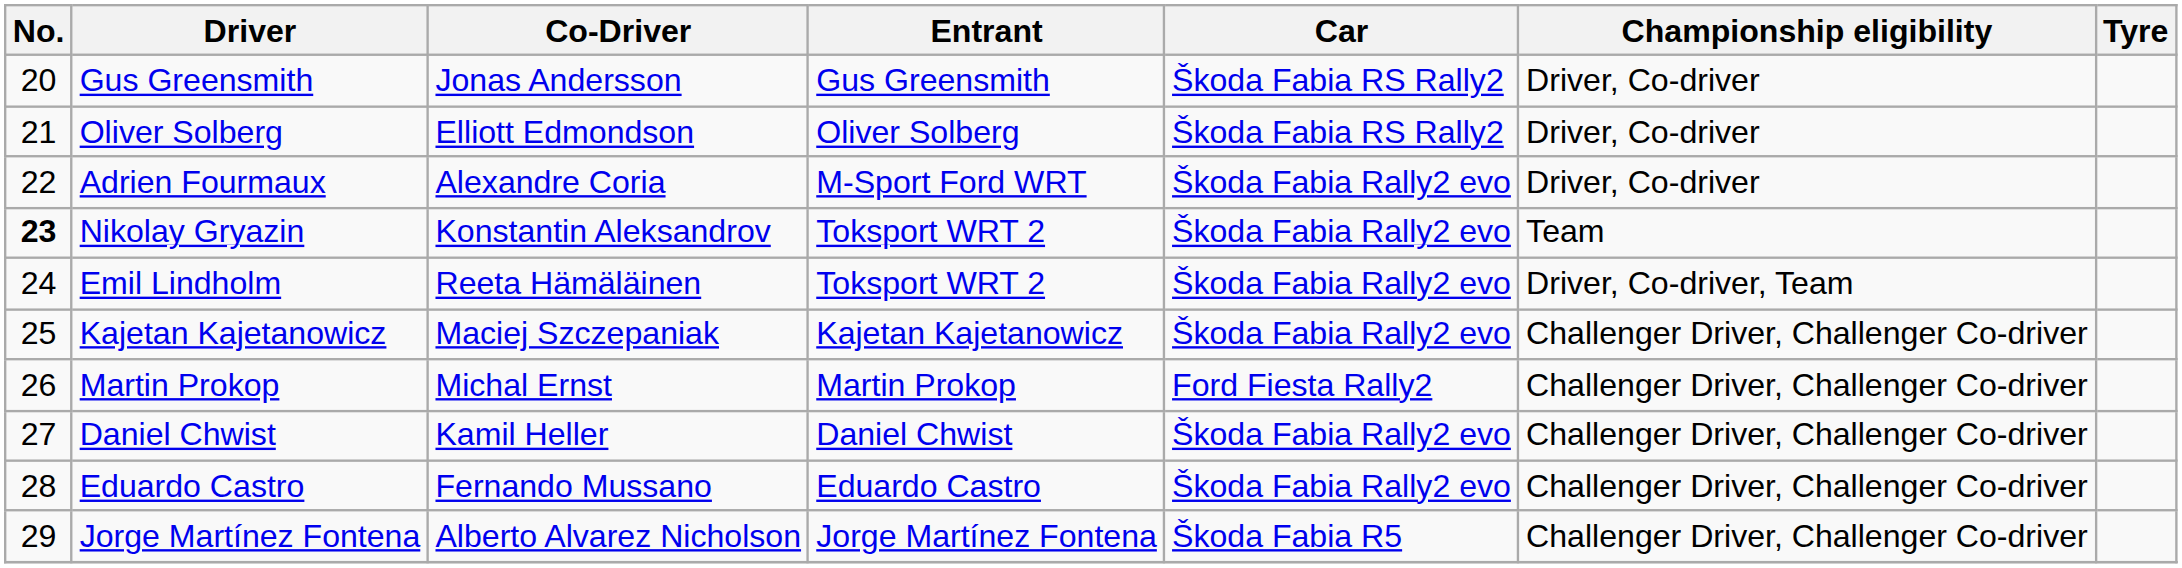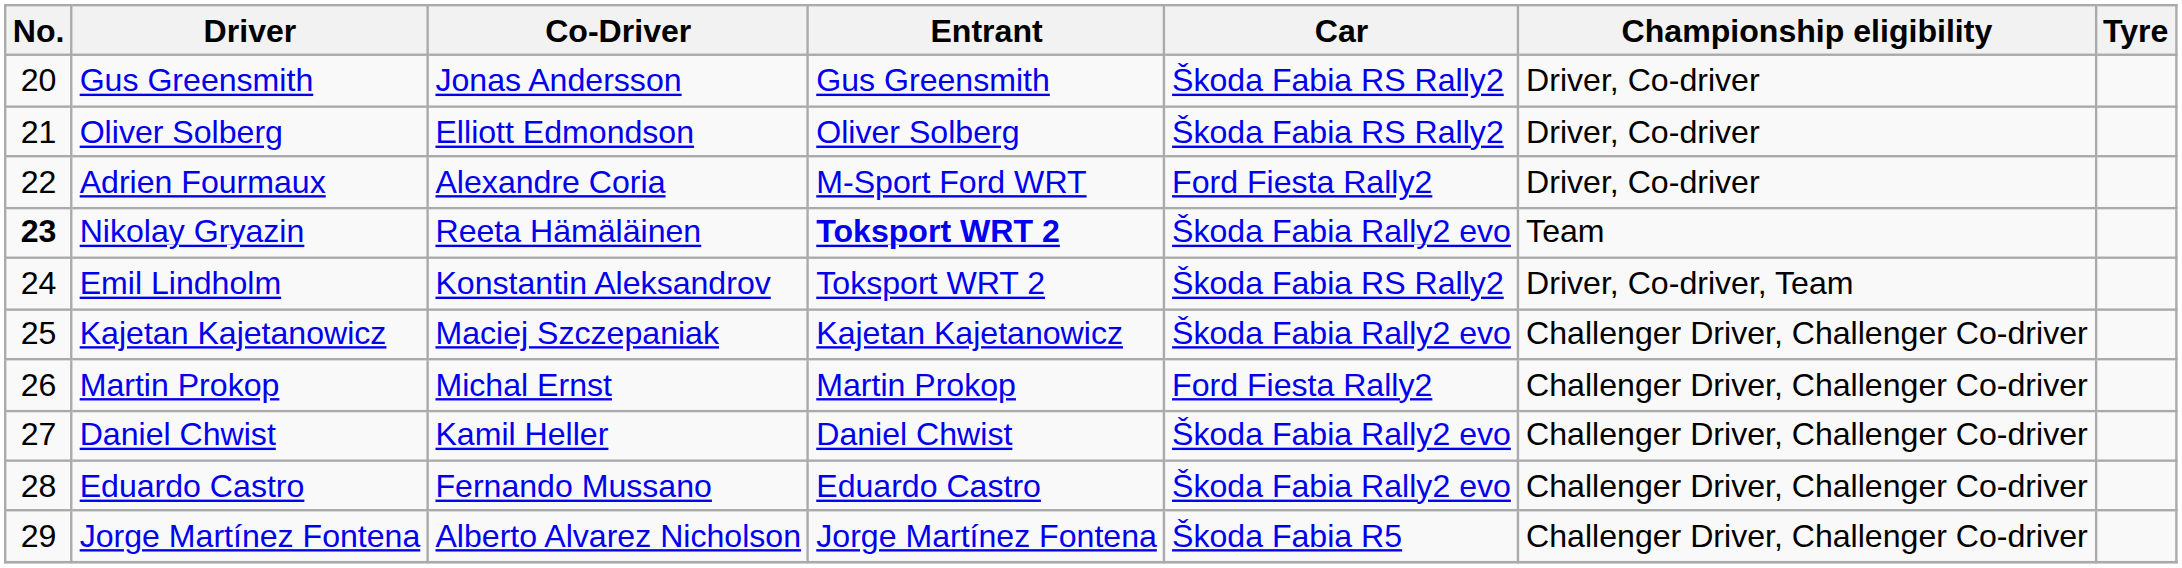Adrien Fourmaux | Car: Škoda Fabia Rally2 evo -> Ford Fiesta Rally2
Nikolay Gryazin | Co-Driver: Konstantin Aleksandrov -> Reeta Hämäläinen
Nikolay Gryazin | Entrant: normal -> bold
Emil Lindholm | Co-Driver: Reeta Hämäläinen -> Konstantin Aleksandrov
Emil Lindholm | Car: Škoda Fabia Rally2 evo -> Škoda Fabia RS Rally2
